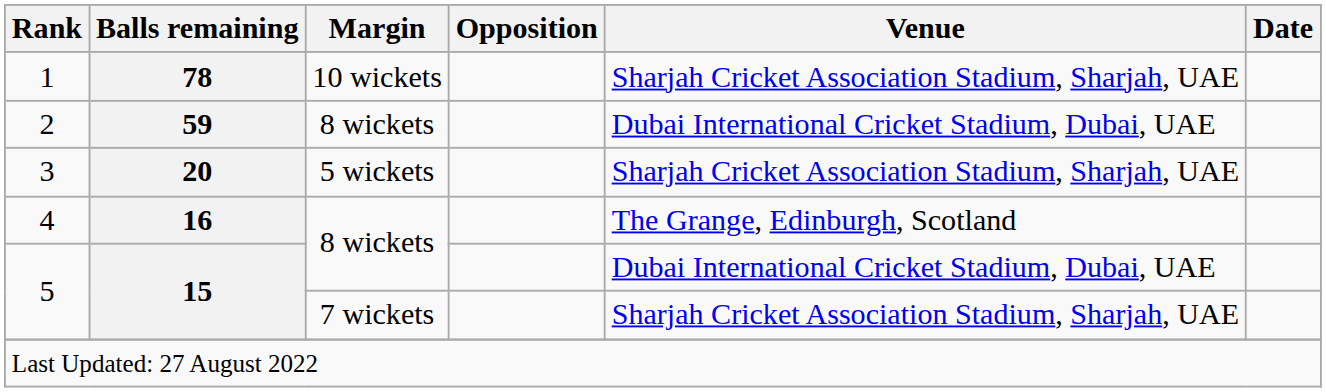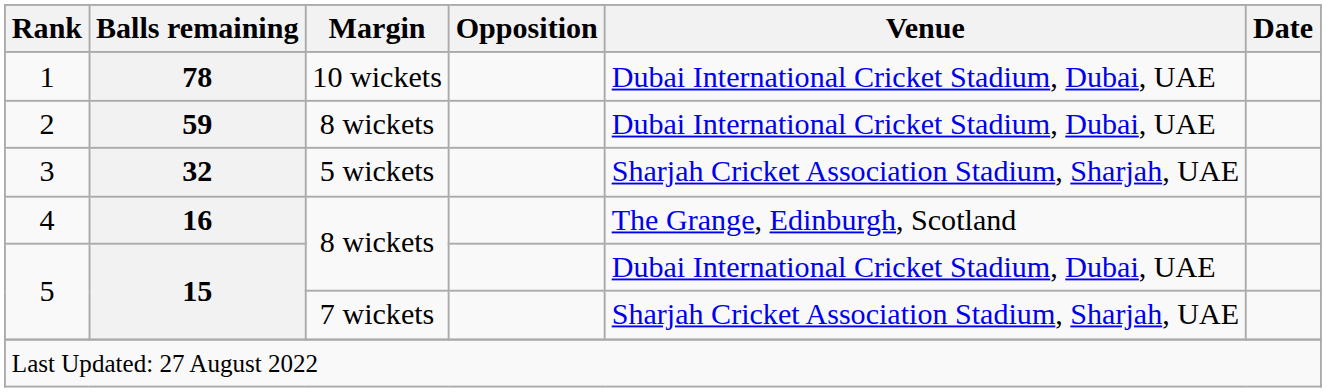1 | Venue: Sharjah Cricket Association Stadium, Sharjah, UAE -> Dubai International Cricket Stadium, Dubai, UAE
3 | Balls remaining: 20 -> 32
